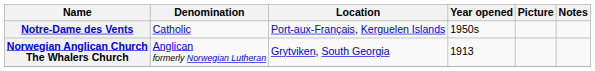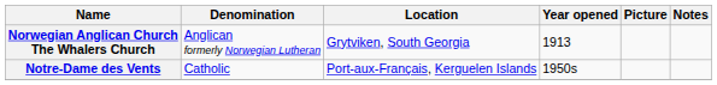rows swapped: Norwegian Anglican Church The Whalers Church <-> Notre-Dame des Vents
